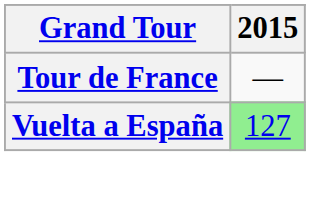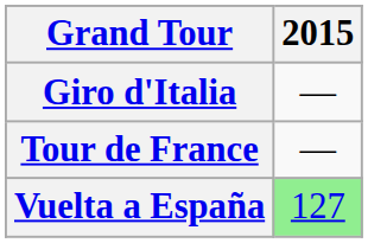+ row: Giro d'Italia | —
